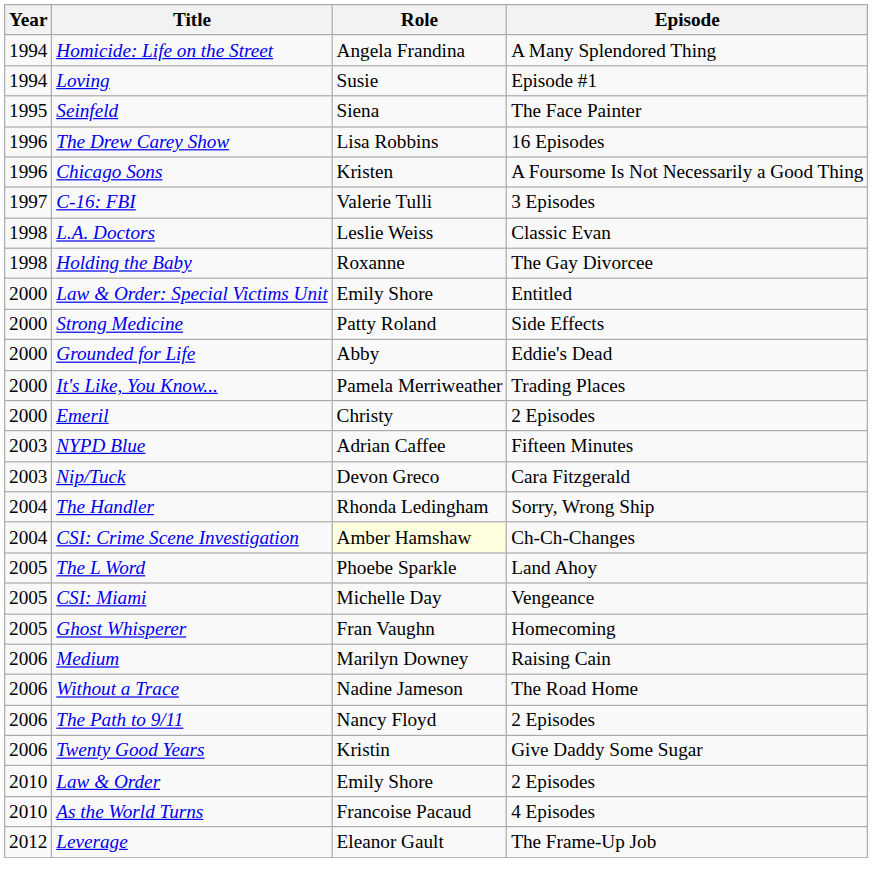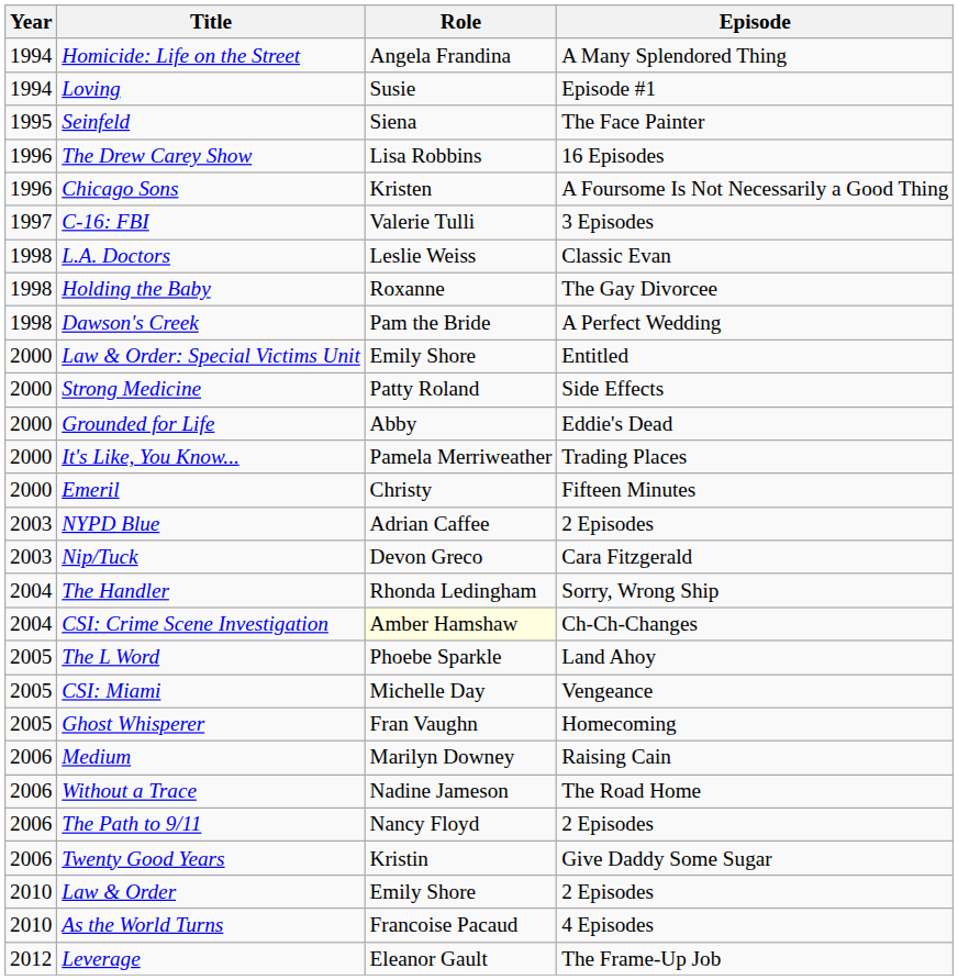+ row: 1998 | Dawson's Creek | Pam the Bride | A Perfect Wedding
Emeril | Episode: 2 Episodes -> Fifteen Minutes
NYPD Blue | Episode: Fifteen Minutes -> 2 Episodes
